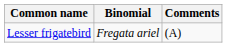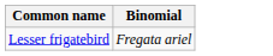- column: Comments | (A)
